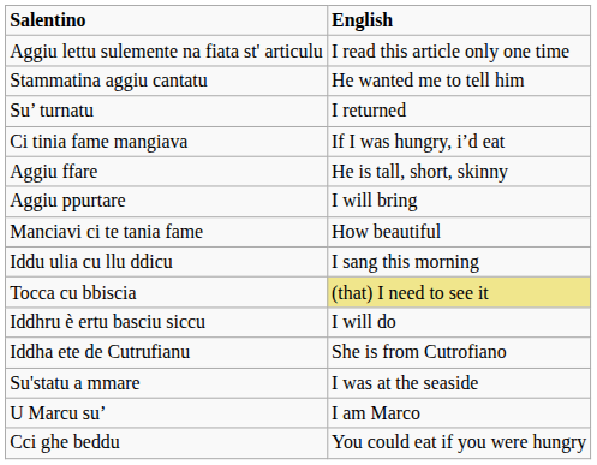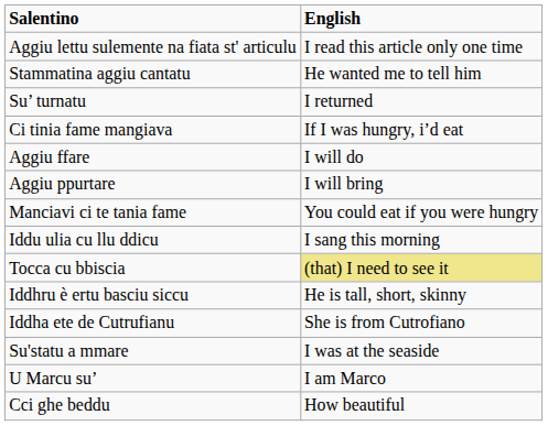Aggiu ffare | English: He is tall, short, skinny -> I will do
Manciavi ci te tania fame | English: How beautiful -> You could eat if you were hungry
Iddhru è ertu basciu siccu | English: I will do -> He is tall, short, skinny
Cci ghe beddu | English: You could eat if you were hungry -> How beautiful
